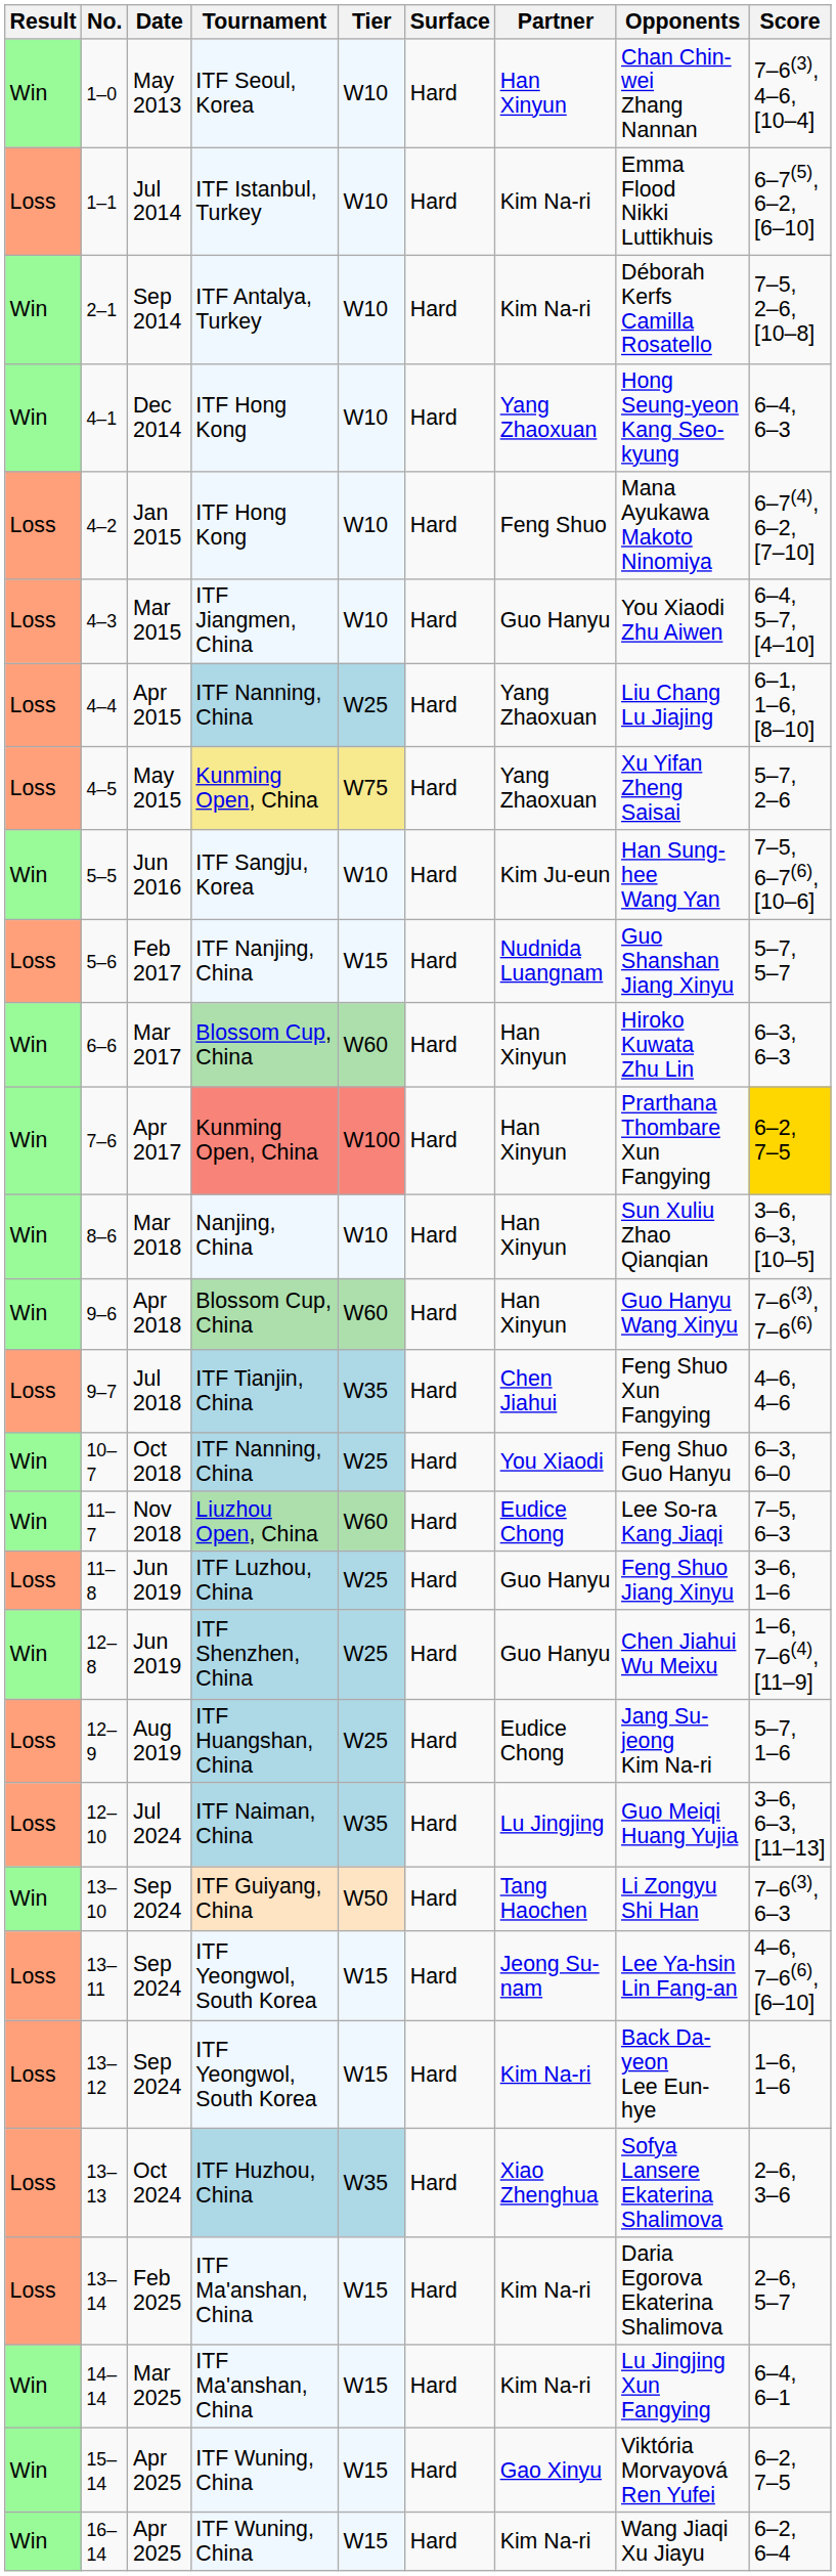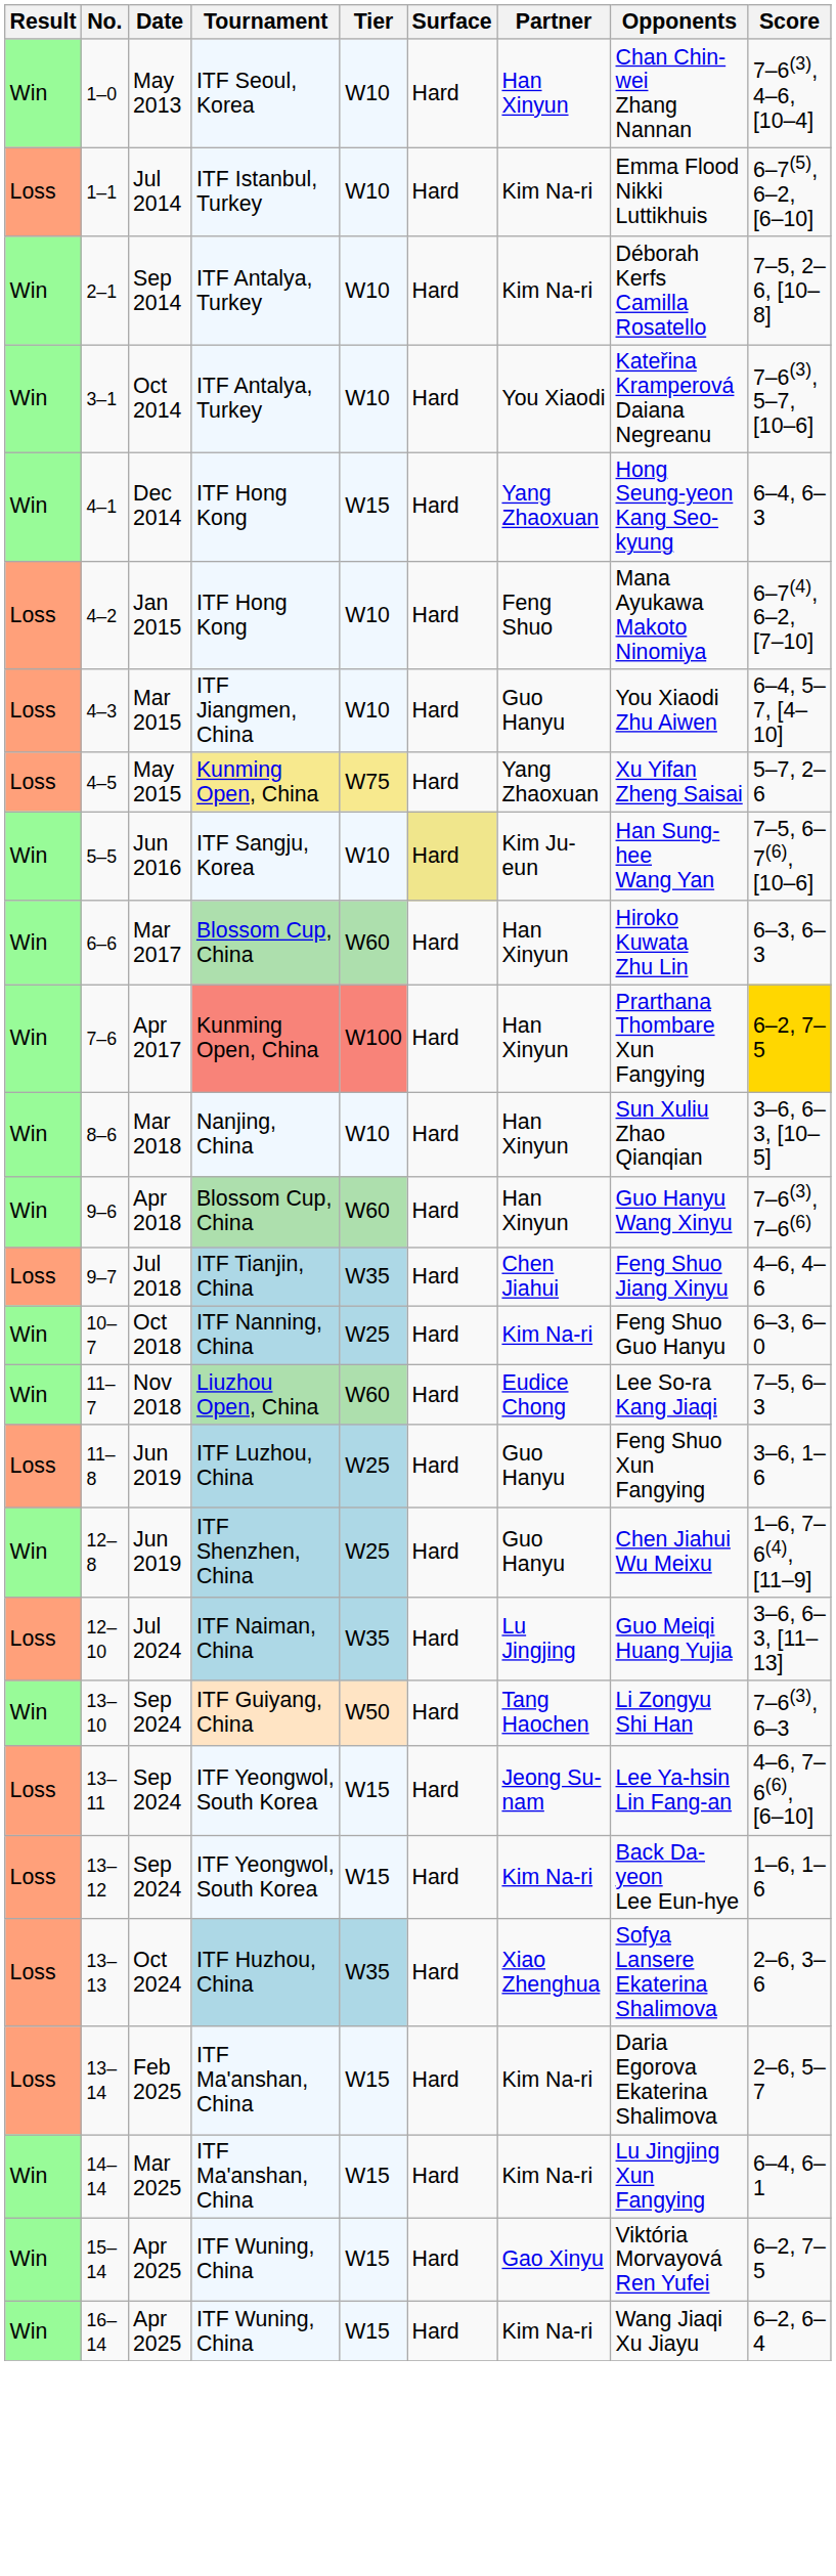+ row: Win | 3–1 | Oct 2014 | ITF Antalya, Turkey | W10 | Hard | You Xiaodi | Kateřina Kramperová Daiana Negreanu | 7–6(3), 5–7, [10–6]
4–1 | Tier: W10 -> W15
- row: Loss | 4–4 | Apr 2015 | ITF Nanning, China | W25 | Hard | Yang Zhaoxuan | Liu Chang Lu Jiajing | 6–1, 1–6, [8–10]
5–5 | Surface: no background -> khaki background
- row: Loss | 5–6 | Feb 2017 | ITF Nanjing, China | W15 | Hard | Nudnida Luangnam | Guo Shanshan Jiang Xinyu | 5–7, 5–7
9–7 | Opponents: Feng Shuo Xun Fangying -> Feng Shuo Jiang Xinyu
10–7 | Partner: You Xiaodi -> Kim Na-ri
11–8 | Opponents: Feng Shuo Jiang Xinyu -> Feng Shuo Xun Fangying
- row: Loss | 12–9 | Aug 2019 | ITF Huangshan, China | W25 | Hard | Eudice Chong | Jang Su-jeong Kim Na-ri | 5–7, 1–6
